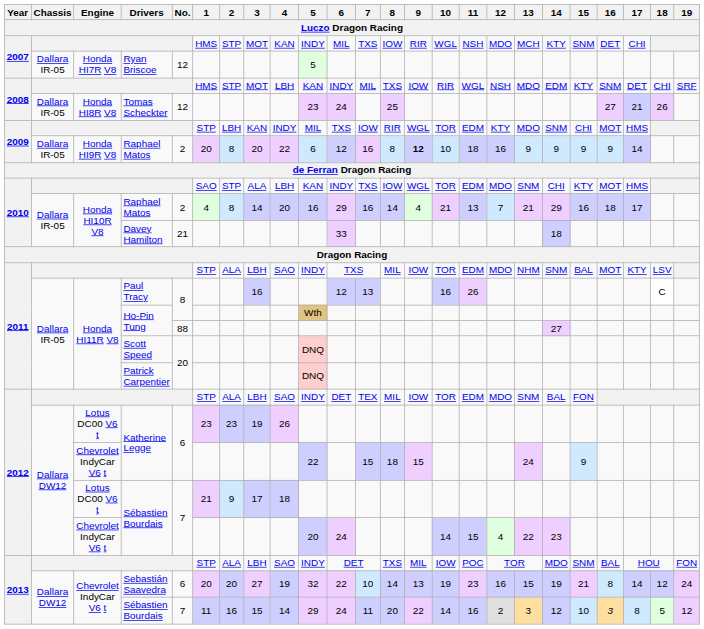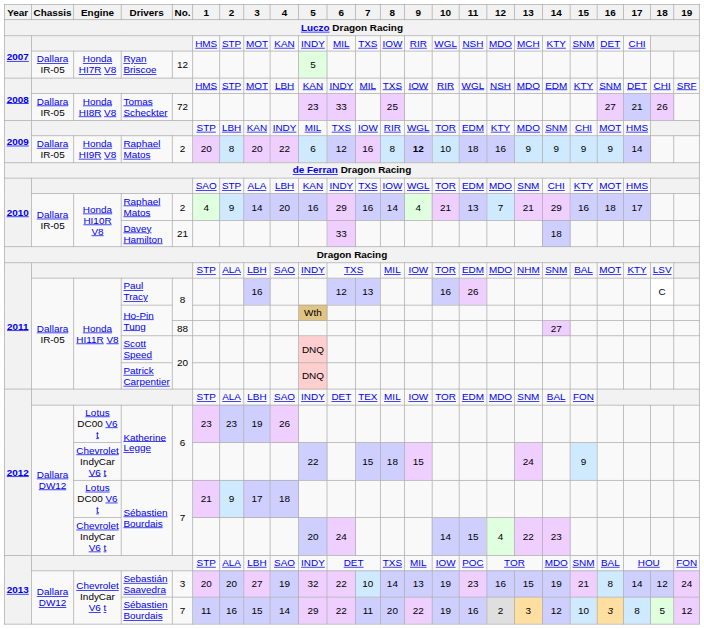Tomas Scheckter | No.: 12 -> 72
Tomas Scheckter | 6: 24 -> 33
2010 / Raphael Matos | 2: 8 -> 9
Sebastián Saavedra | No.: 6 -> 3
2013 / Sébastien Bourdais | 6: 24 -> 22
2013 / Sébastien Bourdais | 10: 14 -> 19
